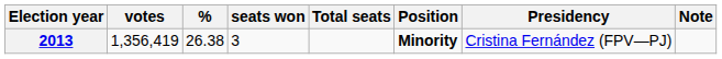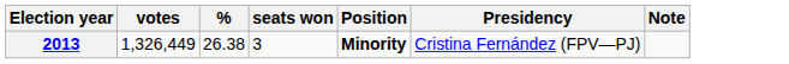- column: Total seats
2013 | votes: 1,356,419 -> 1,326,449
